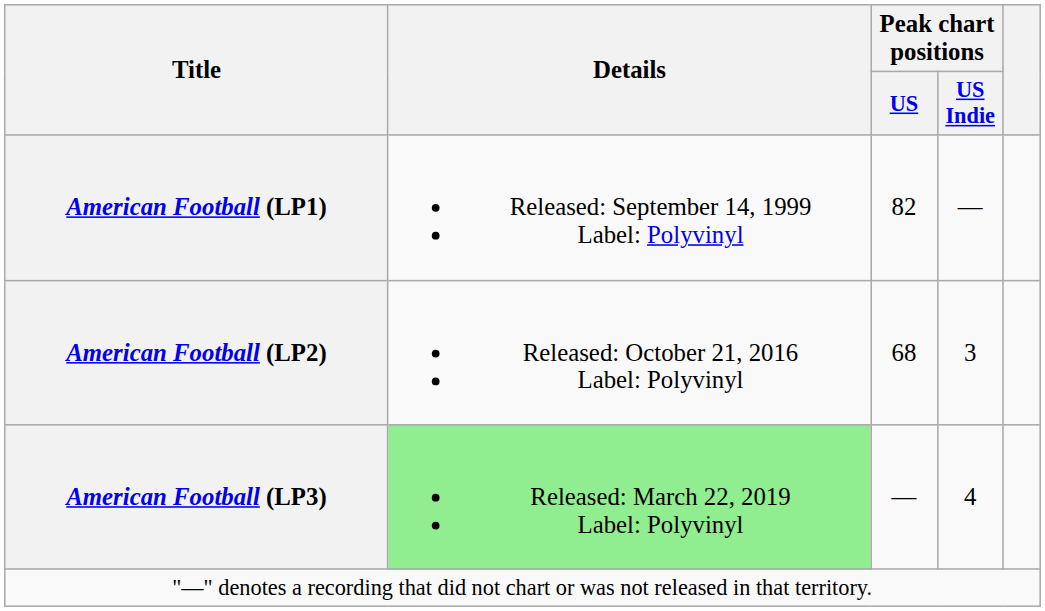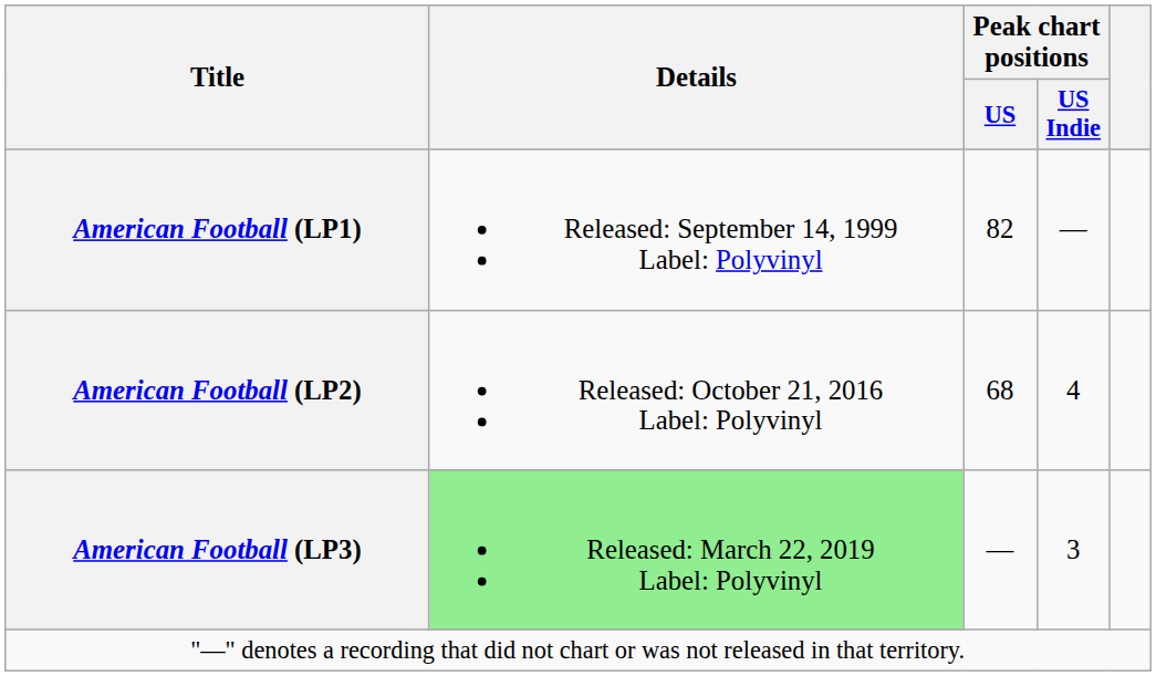American Football (LP2) | Peak chart positions / US Indie: 3 -> 4
American Football (LP3) | Peak chart positions / US Indie: 4 -> 3
